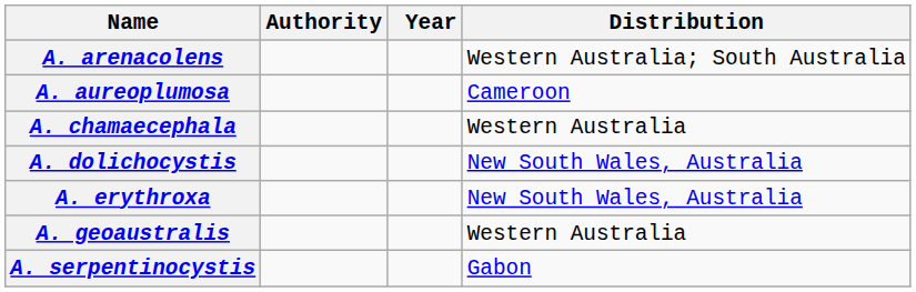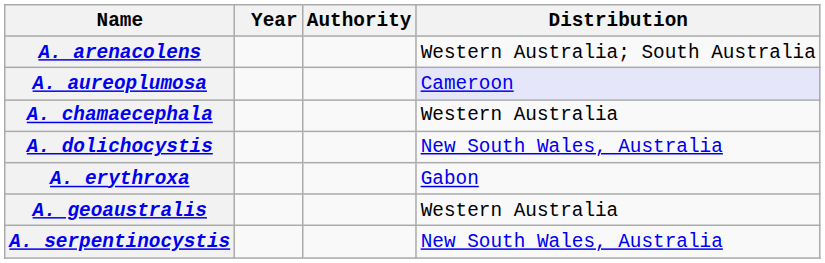columns swapped: Authority <-> Year
A. aureoplumosa | Distribution: no background -> lavender background
A. erythroxa | Distribution: New South Wales, Australia -> Gabon
A. serpentinocystis | Distribution: Gabon -> New South Wales, Australia
